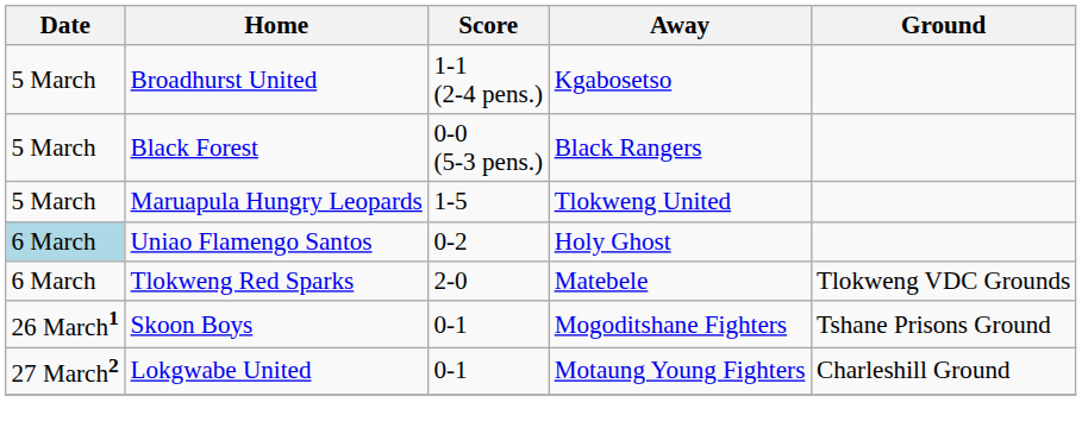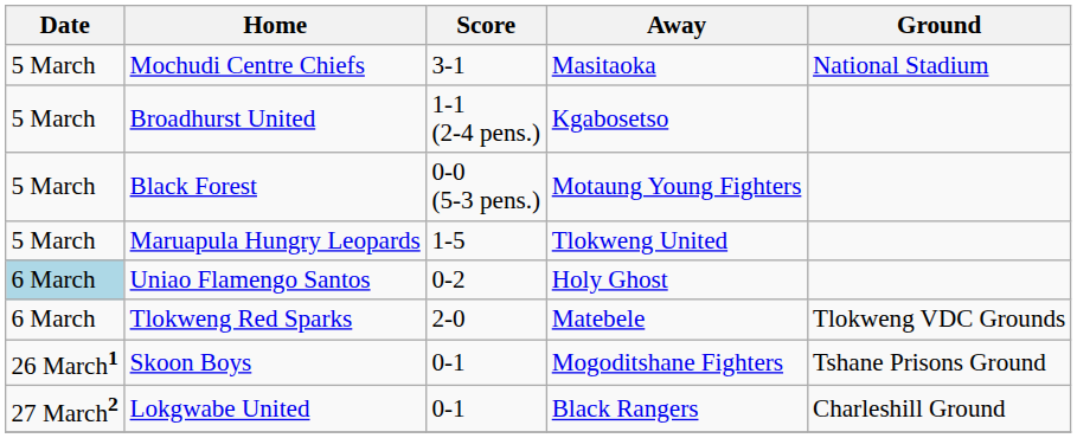+ row: 5 March | Mochudi Centre Chiefs | 3-1 | Masitaoka | National Stadium
Black Forest | Away: Black Rangers -> Motaung Young Fighters
Lokgwabe United | Away: Motaung Young Fighters -> Black Rangers
